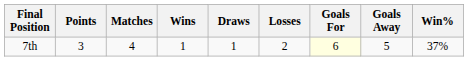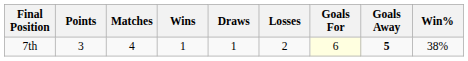7th | Goals Away: normal -> bold
7th | Win%: 37% -> 38%
